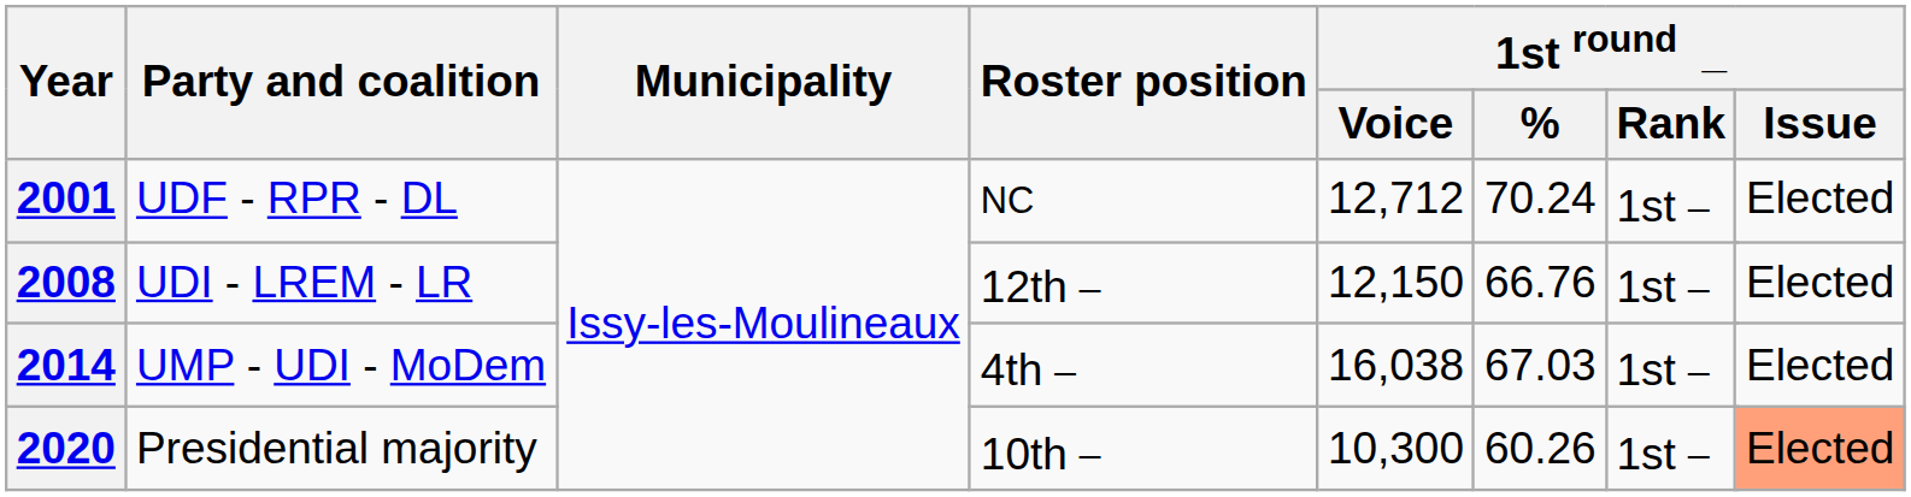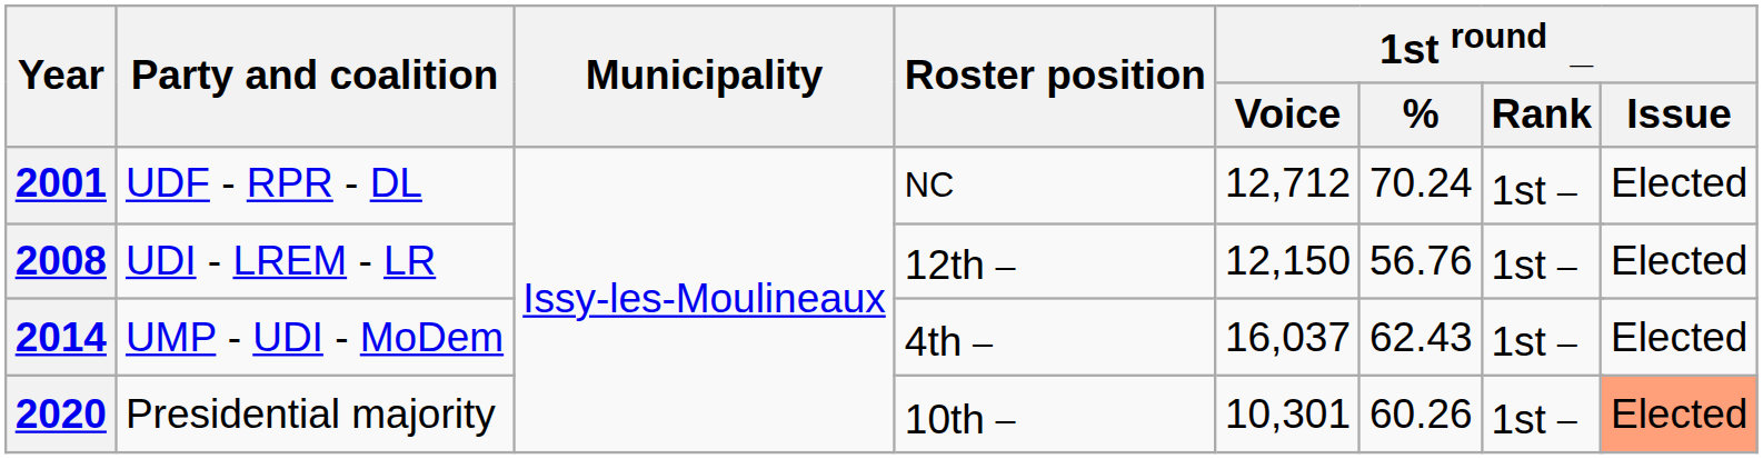2008 | 1st round _ / %: 66.76 -> 56.76
2014 | 1st round _ / Voice: 16,038 -> 16,037
2014 | 1st round _ / %: 67.03 -> 62.43
2020 | 1st round _ / Voice: 10,300 -> 10,301
